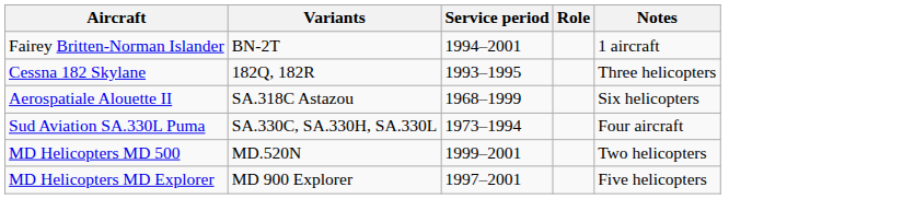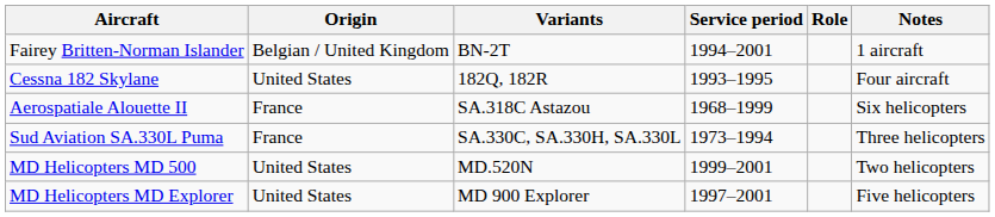+ column: Origin | Belgian / United Kingdom | United States | France | France | United States | United States
Cessna 182 Skylane | Notes: Three helicopters -> Four aircraft
Sud Aviation SA.330L Puma | Notes: Four aircraft -> Three helicopters
